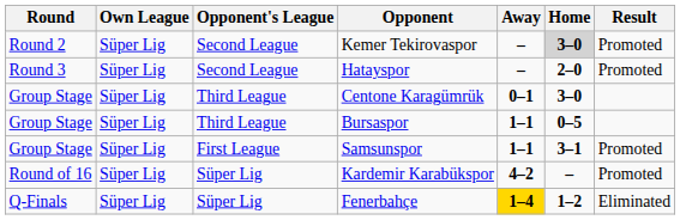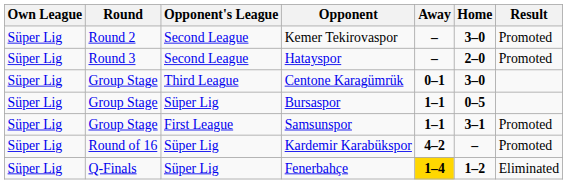columns swapped: Round <-> Own League
Kemer Tekirovaspor | Home: lightgrey background -> no background
Bursaspor | Opponent's League: Third League -> Süper Lig
